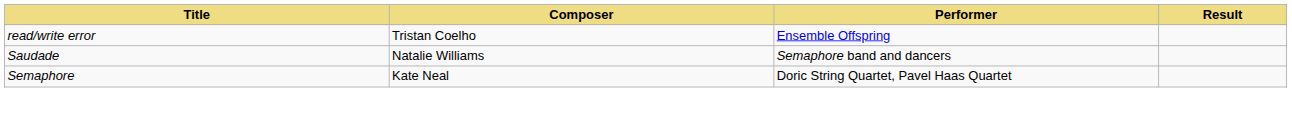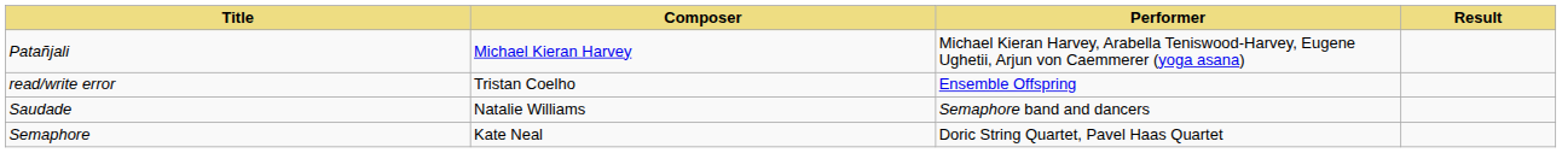+ row: Patañjali | Michael Kieran Harvey | Michael Kieran Harvey, Arabella Teniswood-Harvey, Eugene Ughetii, Arjun von Caemmerer (yoga asana)
